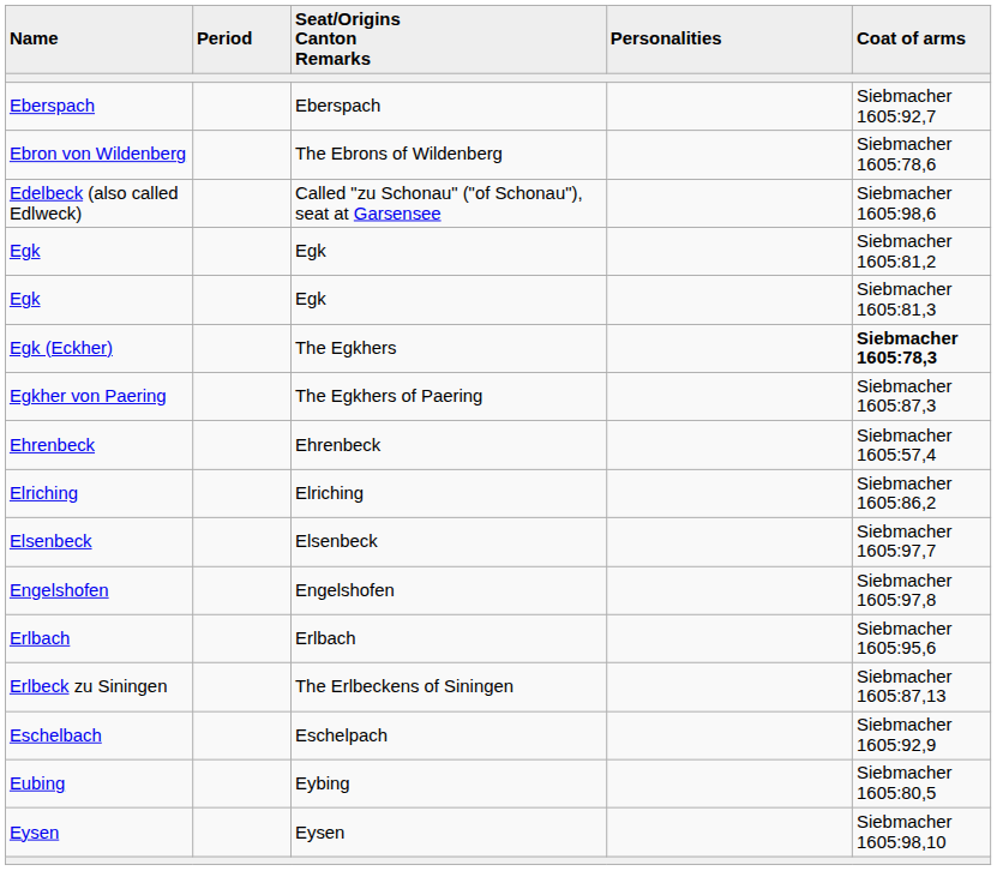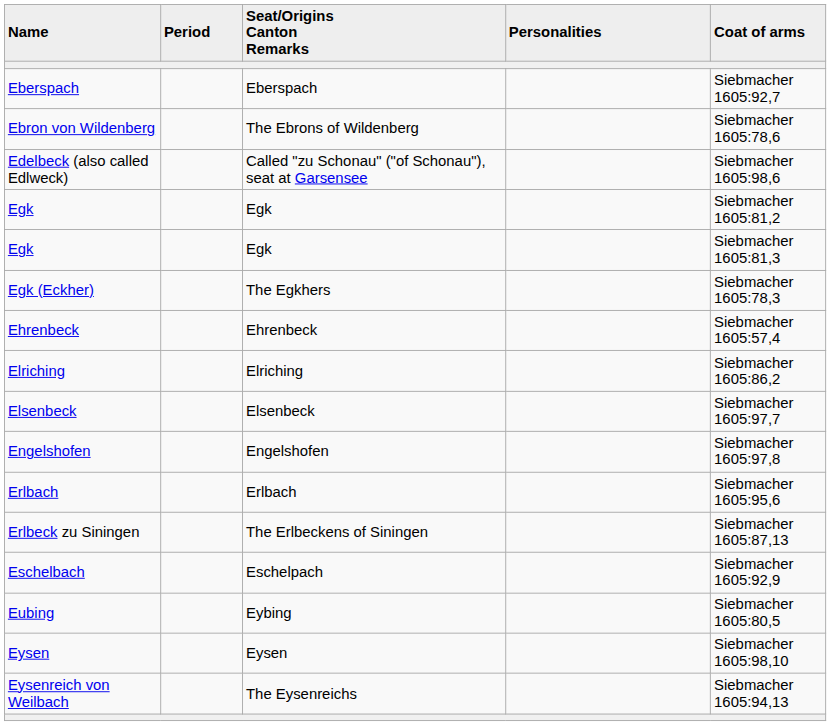Egk (Eckher) | Coat of arms: bold -> normal
- row: Egkher von Paering | The Egkhers of Paering | Siebmacher 1605:87,3
+ row: Eysenreich von Weilbach | The Eysenreichs | Siebmacher 1605:94,13
